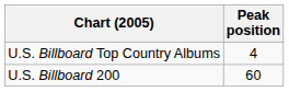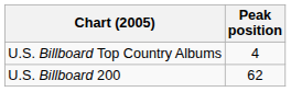U.S. Billboard 200 | Peak position: 60 -> 62
